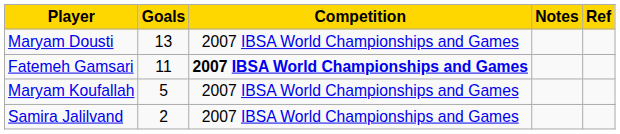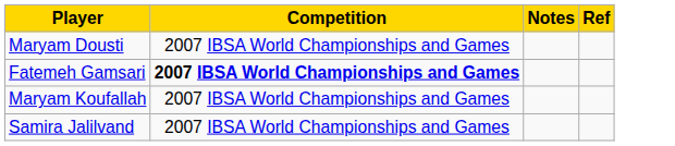- column: Goals | 13 | 11 | 5 | 2
